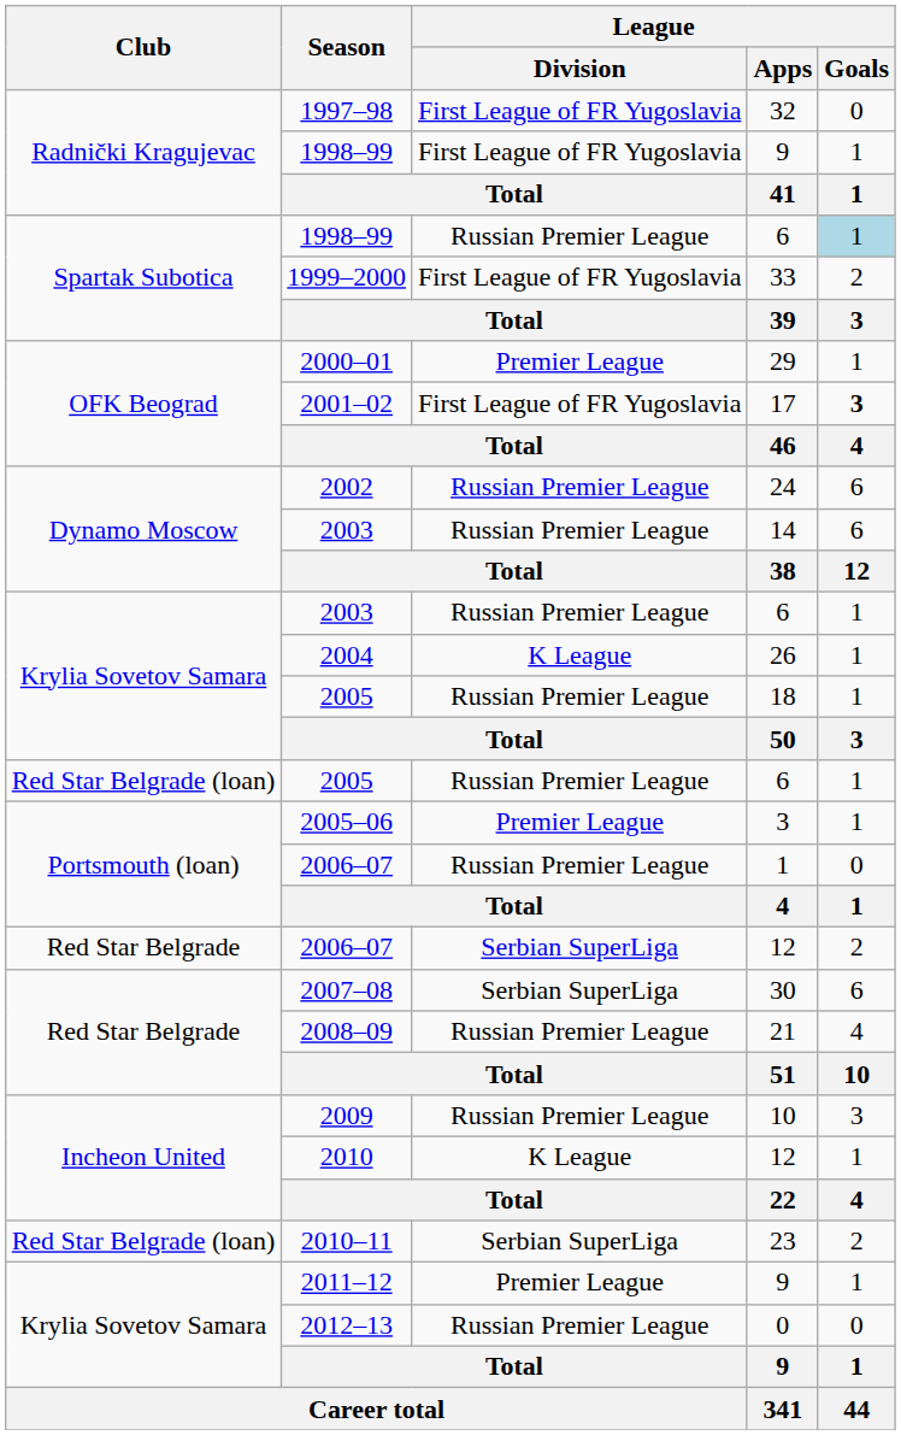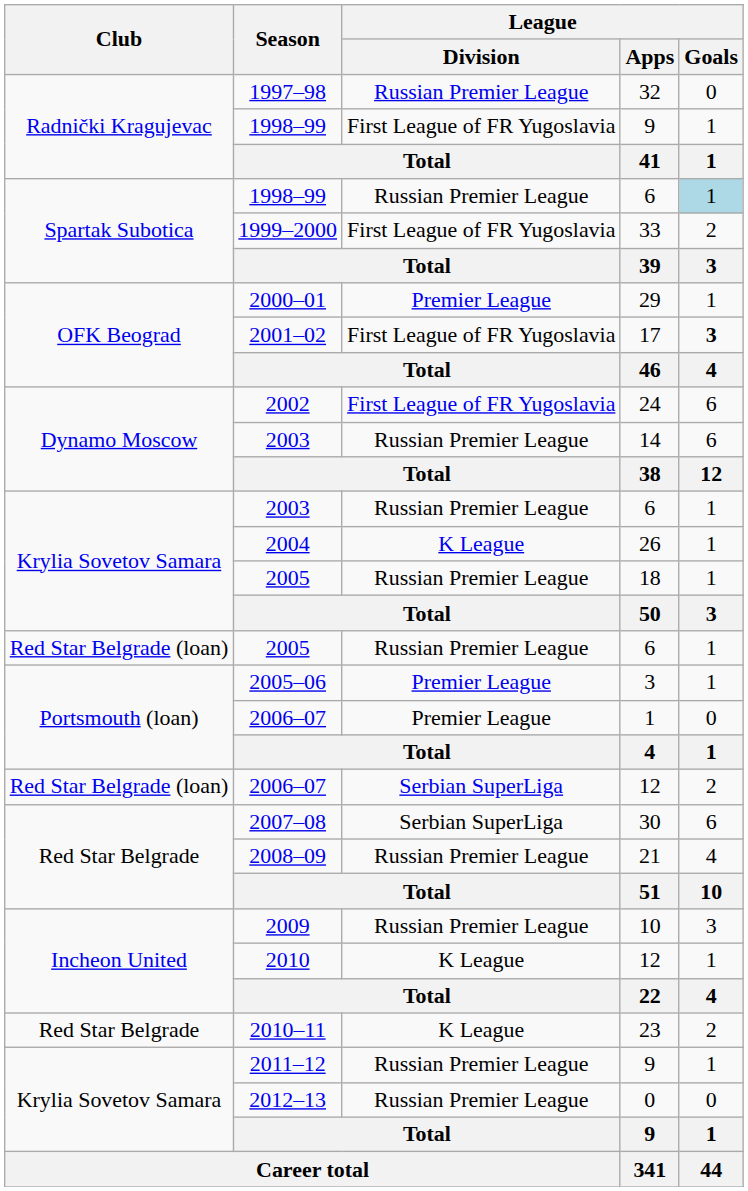1997–98 | League / Division: First League of FR Yugoslavia -> Russian Premier League
2002 | League / Division: Russian Premier League -> First League of FR Yugoslavia
2006–07 / 1 | League / Division: Russian Premier League -> Premier League
2006–07 / 12 | Club: Red Star Belgrade -> Red Star Belgrade (loan)
2010–11 | Club: Red Star Belgrade (loan) -> Red Star Belgrade
2010–11 | League / Division: Serbian SuperLiga -> K League
2011–12 | League / Division: Premier League -> Russian Premier League
